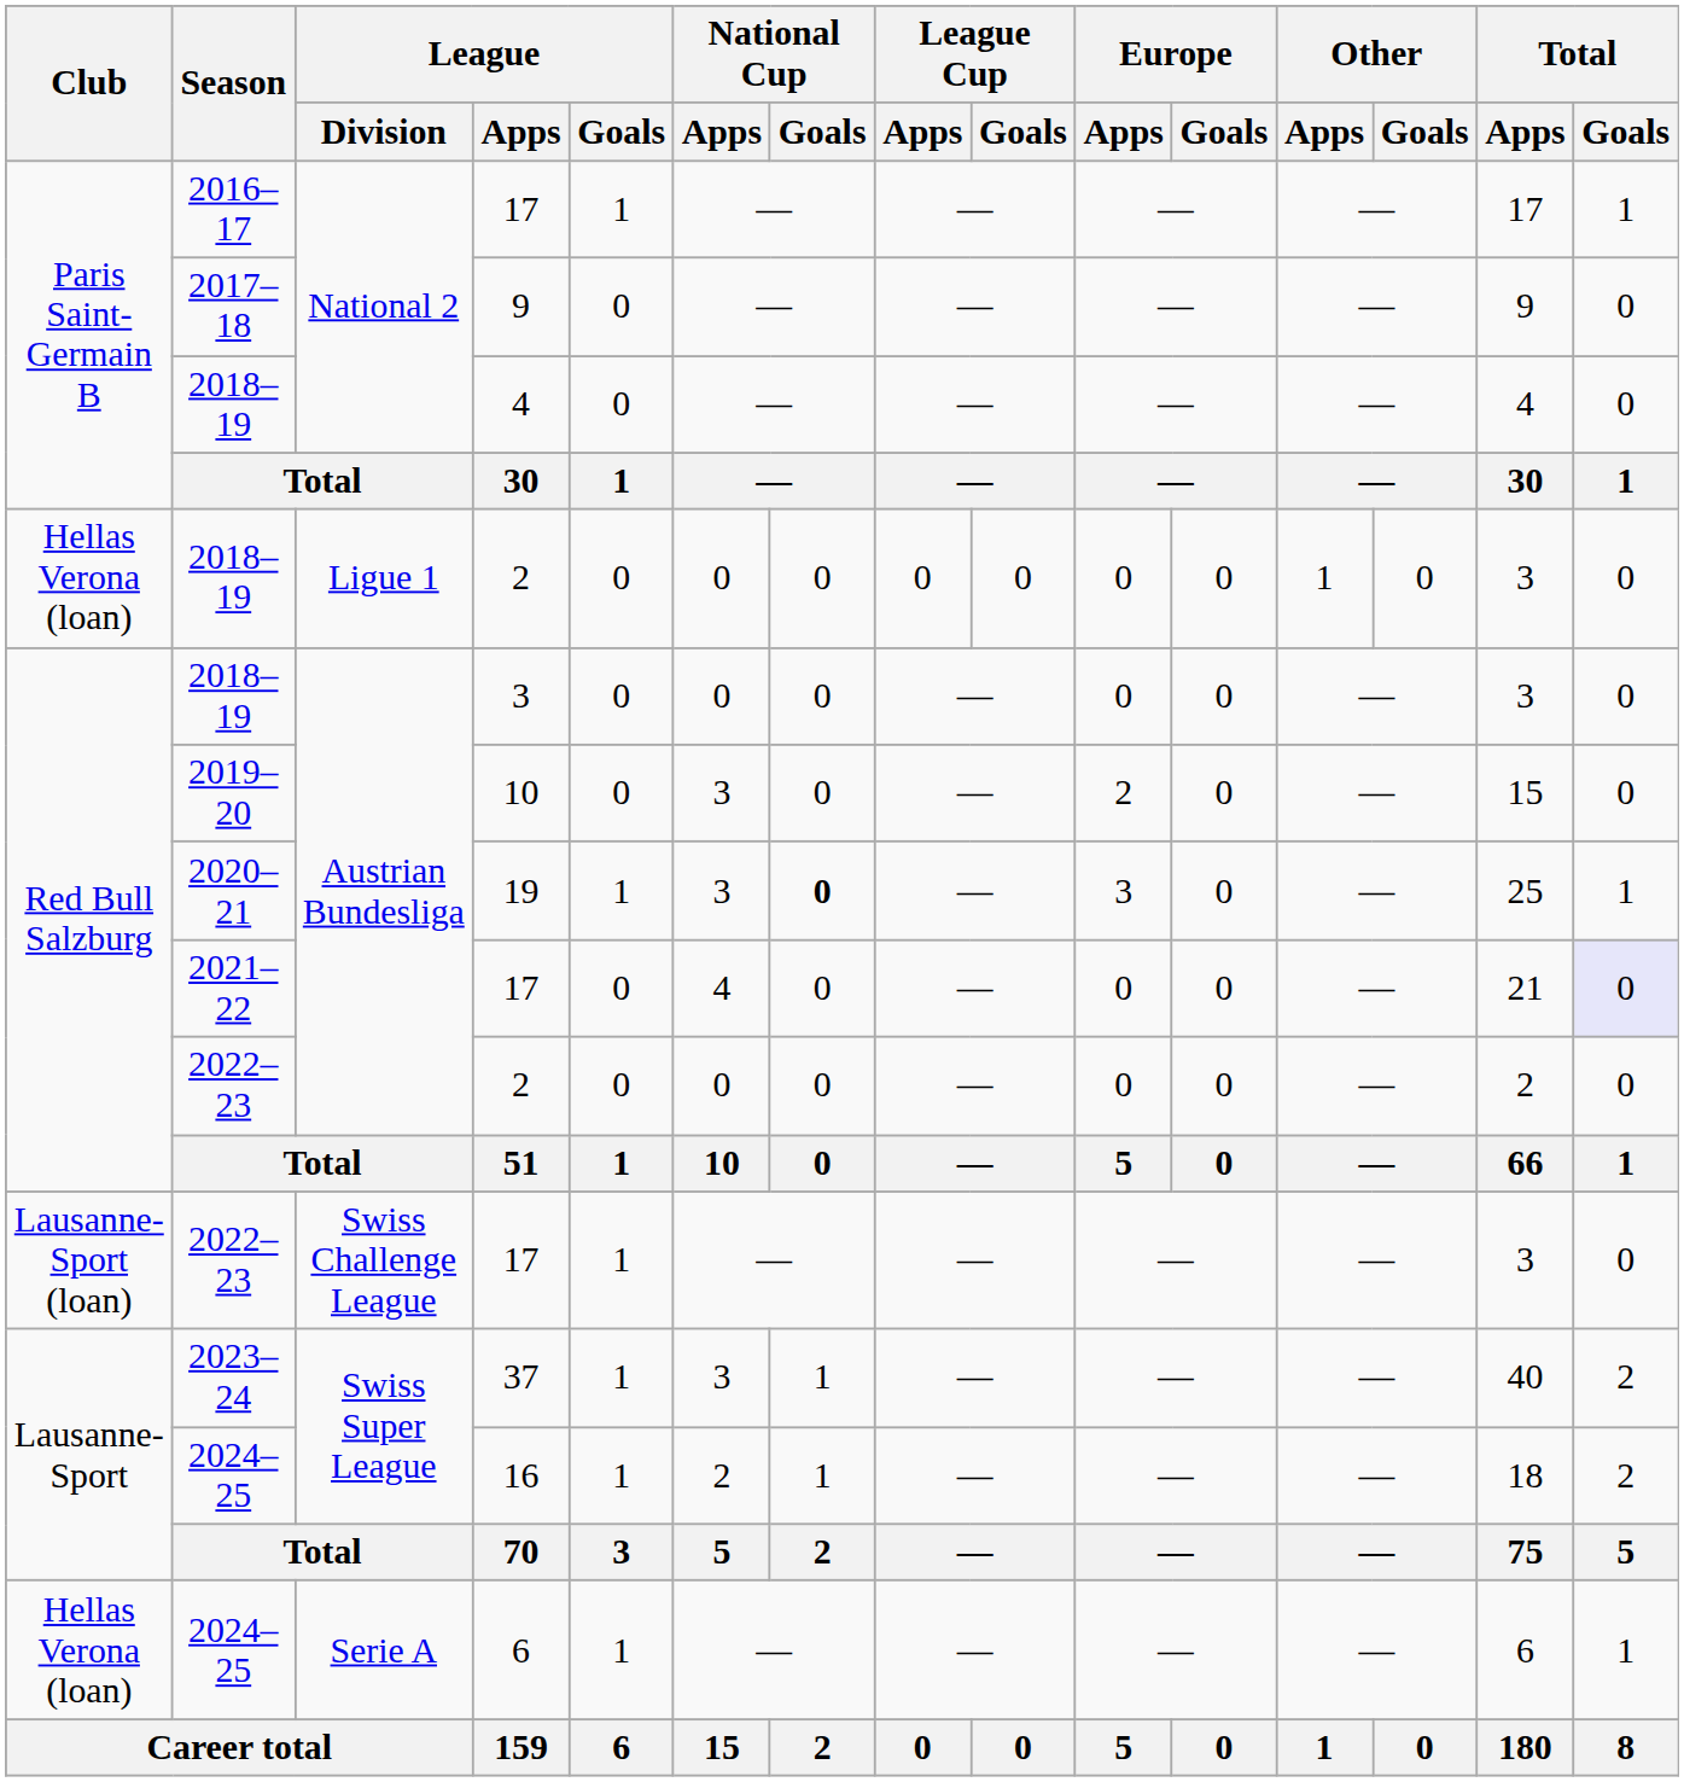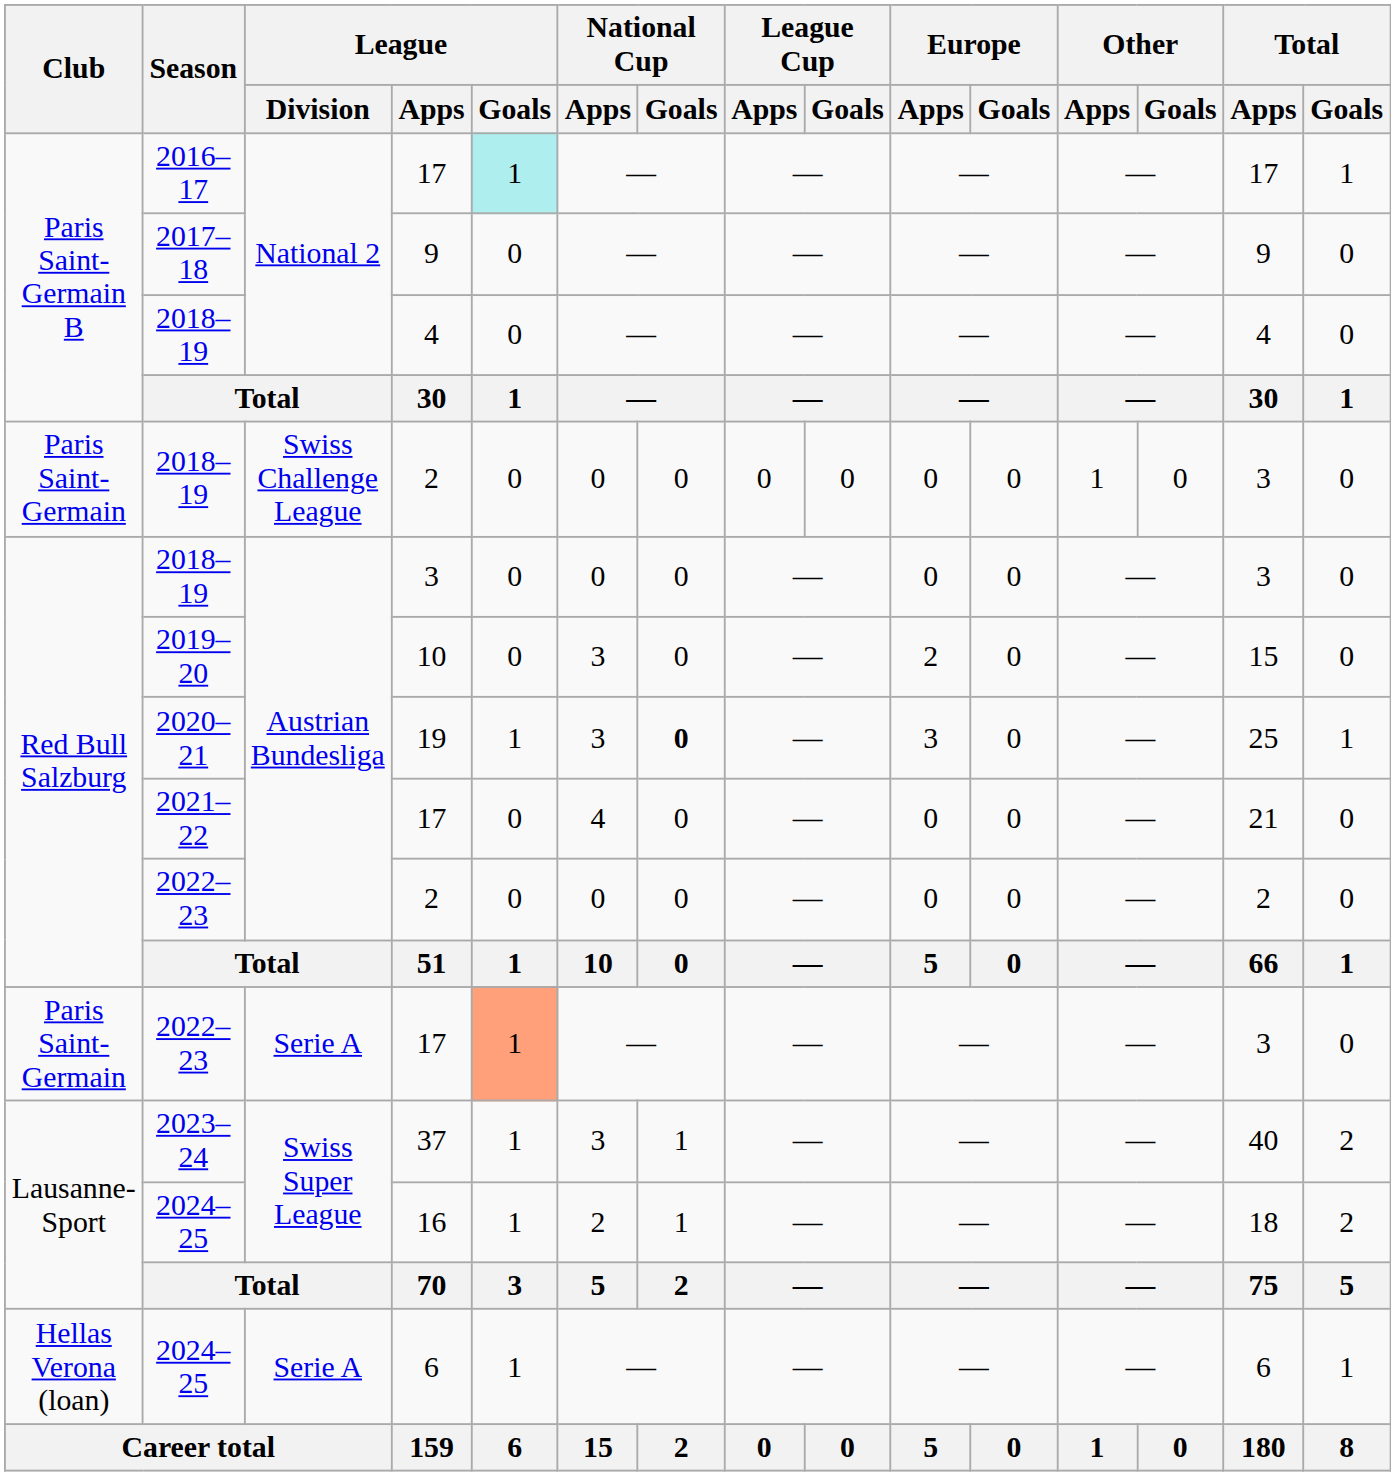2016–17 / 17 | League / Goals: no background -> paleturquoise background
2018–19 / 2 | Club: Hellas Verona (loan) -> Paris Saint-Germain
2018–19 / 2 | League / Division: Ligue 1 -> Swiss Challenge League
2021–22 / 17 | Total / Goals: lavender background -> no background
2022–23 / 17 | Club: Lausanne-Sport (loan) -> Paris Saint-Germain
2022–23 / 17 | League / Division: Swiss Challenge League -> Serie A
2022–23 / 17 | League / Goals: no background -> lightsalmon background
